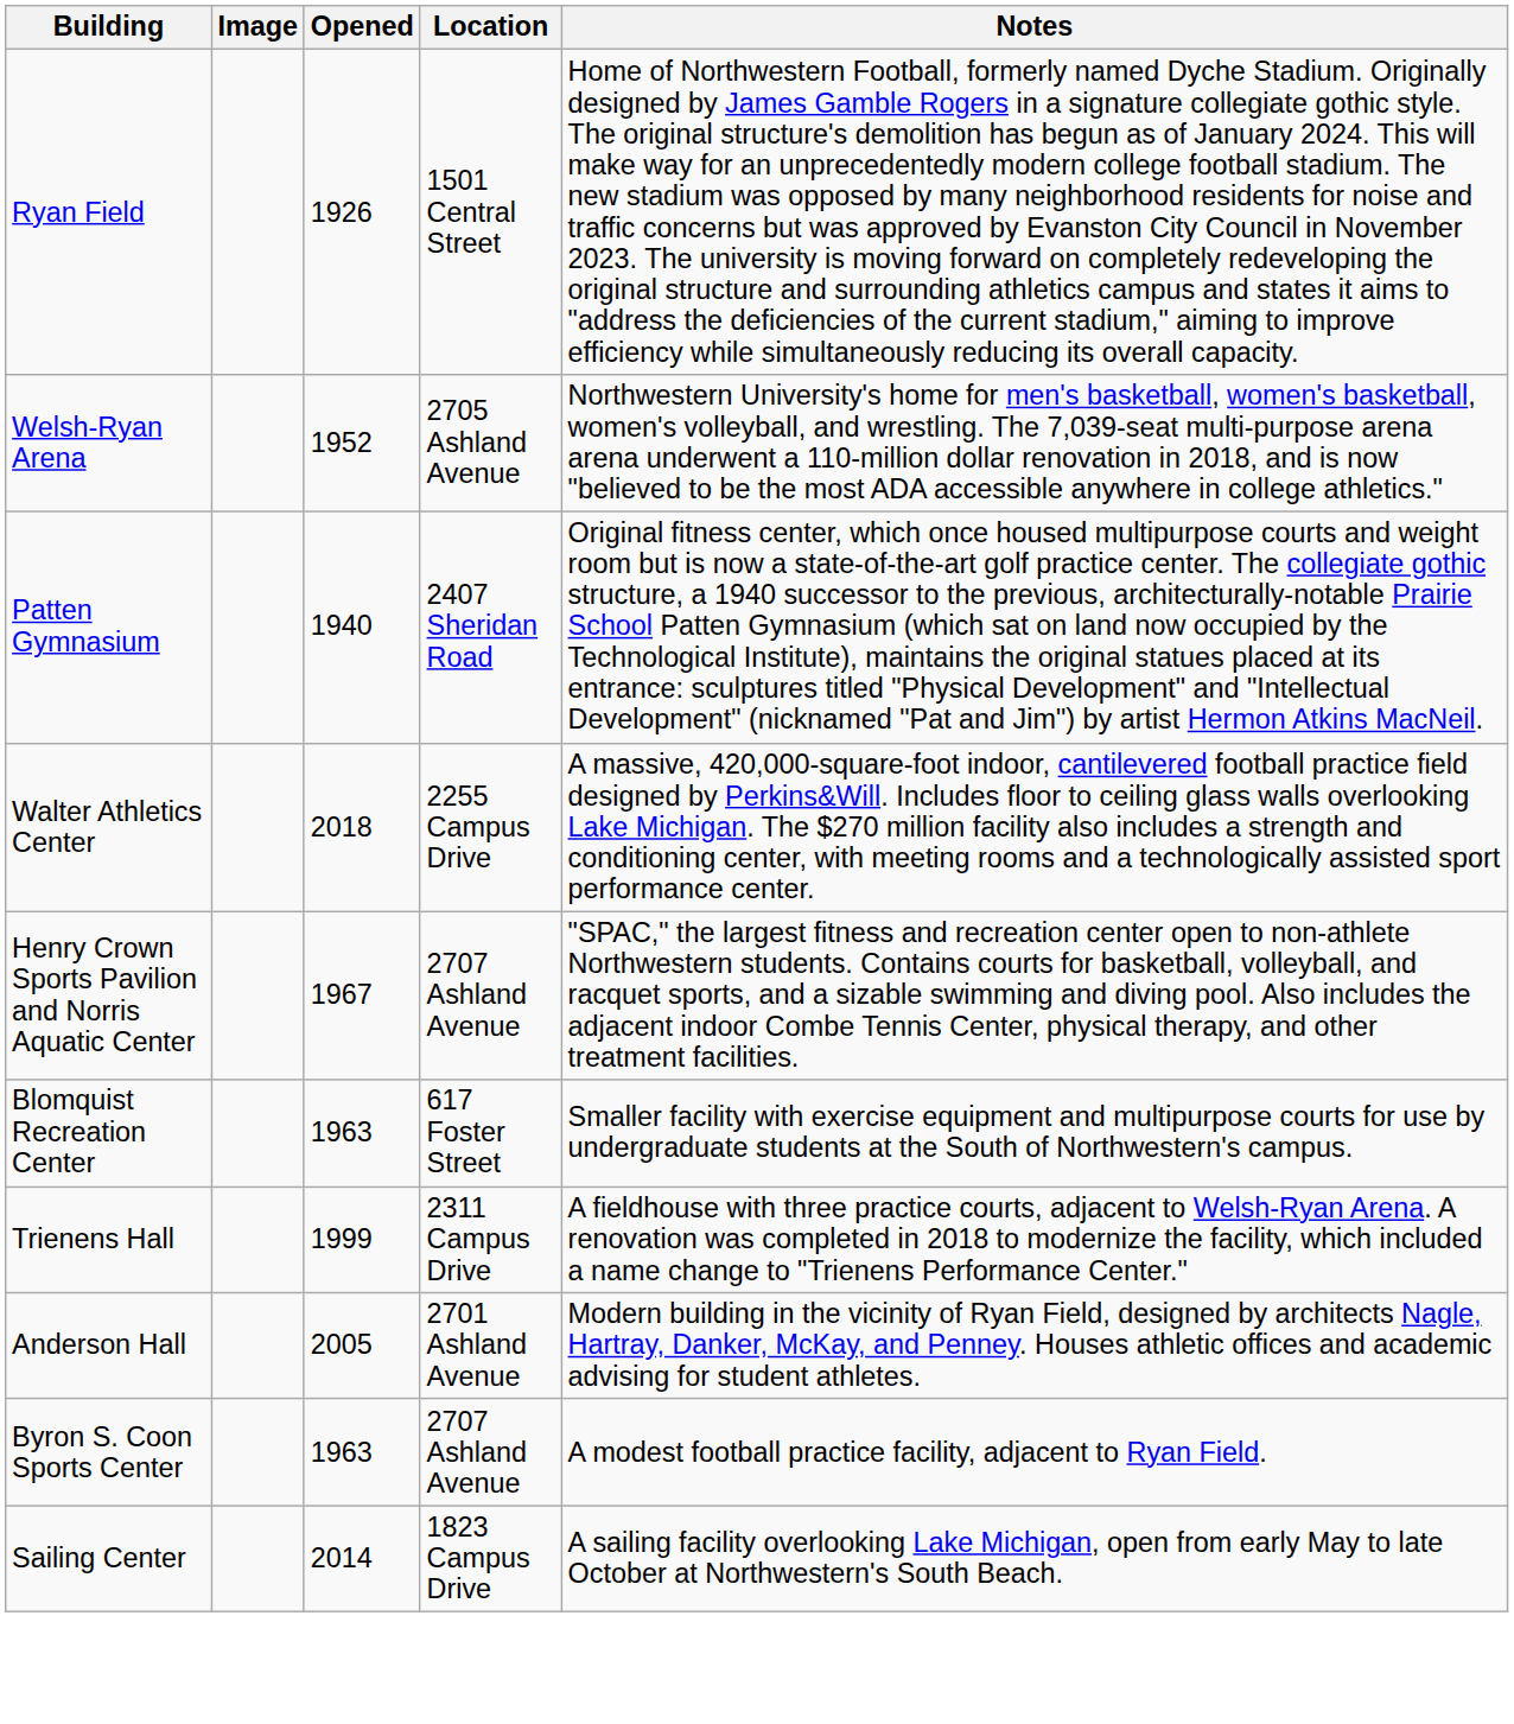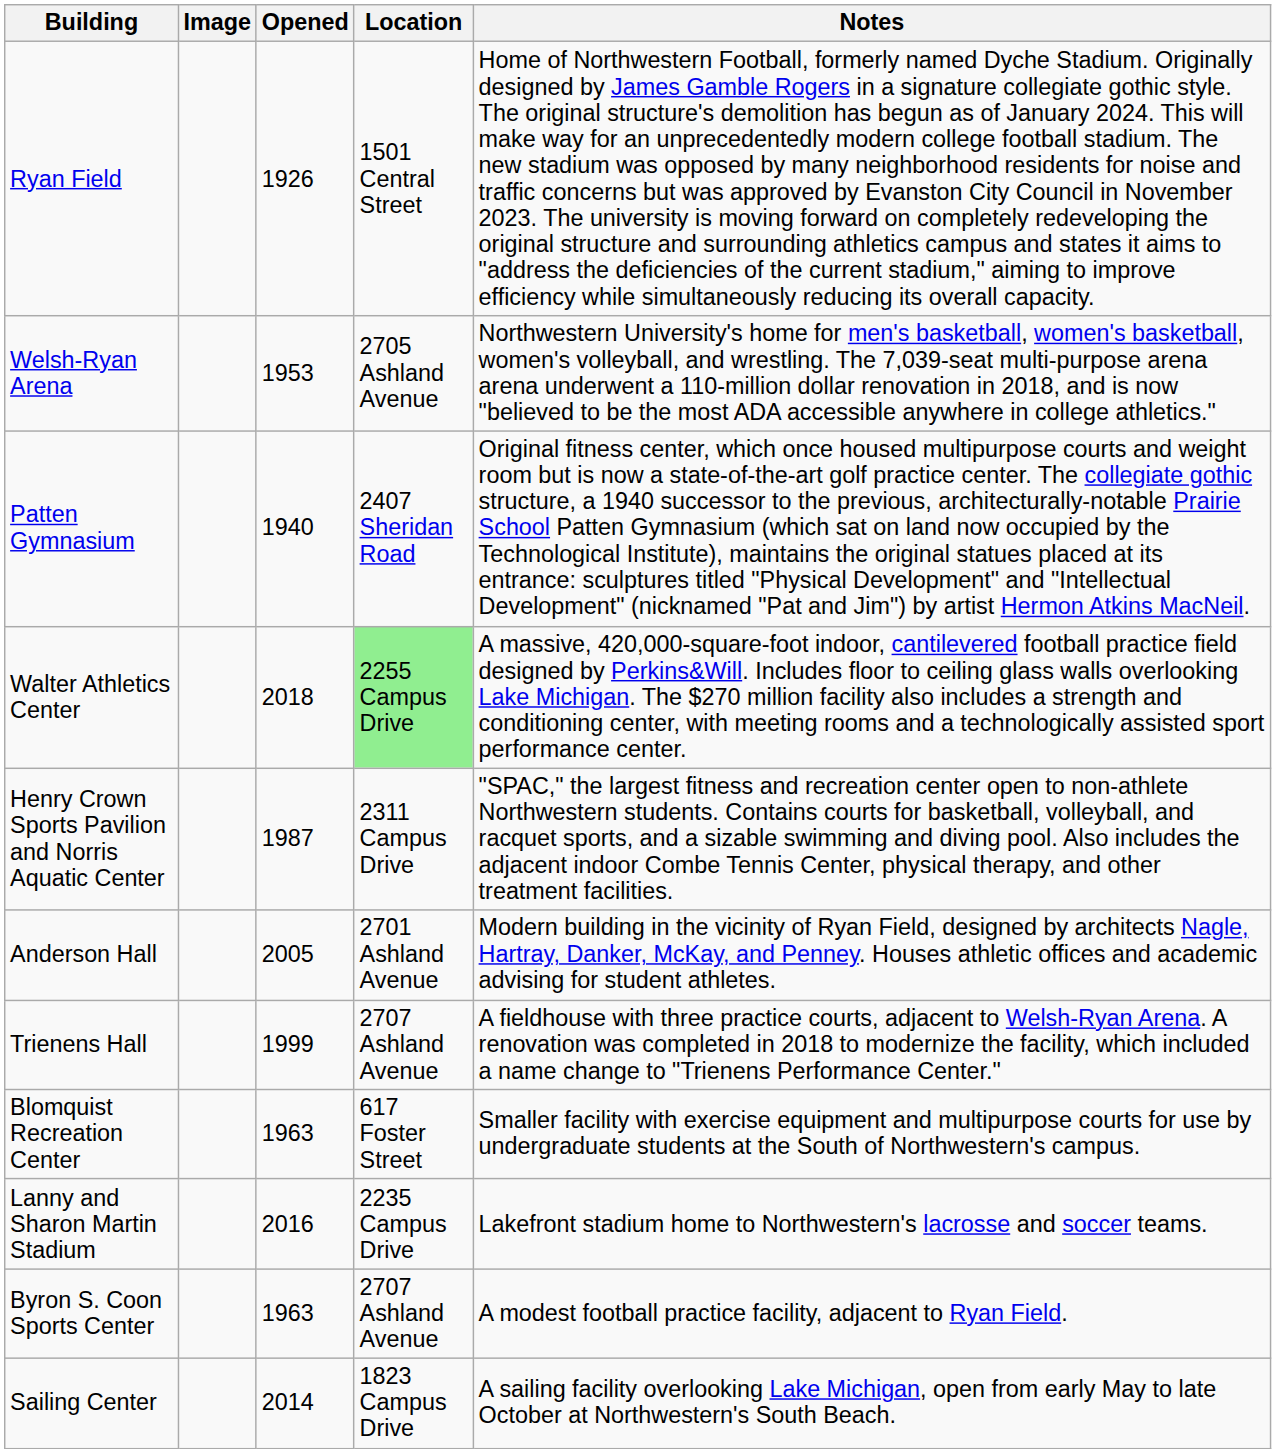Welsh-Ryan Arena | Opened: 1952 -> 1953
Walter Athletics Center | Location: no background -> lightgreen background
Henry Crown Sports Pavilion and Norris Aquatic Center | Opened: 1967 -> 1987
Henry Crown Sports Pavilion and Norris Aquatic Center | Location: 2707 Ashland Avenue -> 2311 Campus Drive
rows swapped: Blomquist Recreation Center <-> Anderson Hall
Trienens Hall | Location: 2311 Campus Drive -> 2707 Ashland Avenue
+ row: Lanny and Sharon Martin Stadium | 2016 | 2235 Campus Drive | Lakefront stadium home to Northwestern's lacrosse and soccer teams.
